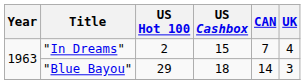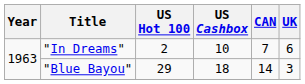"In Dreams" | US Cashbox: 15 -> 10
"In Dreams" | UK: 4 -> 6
